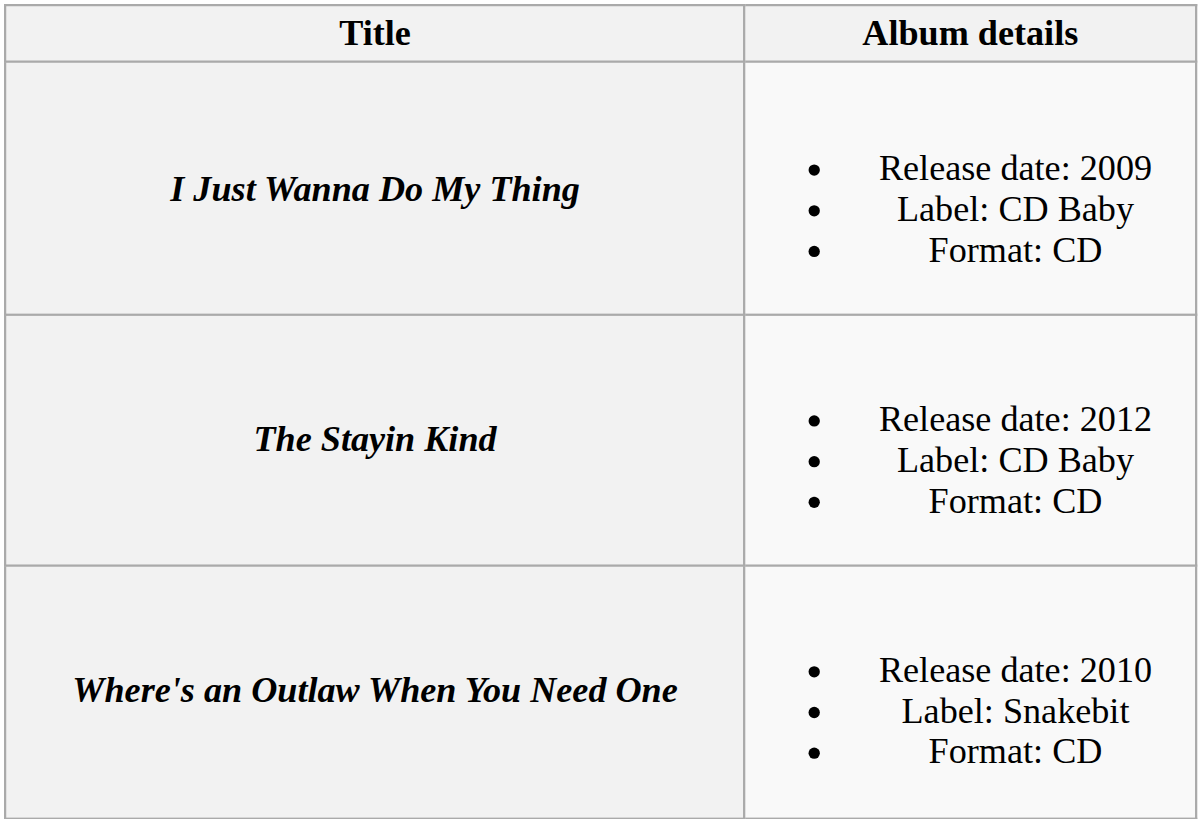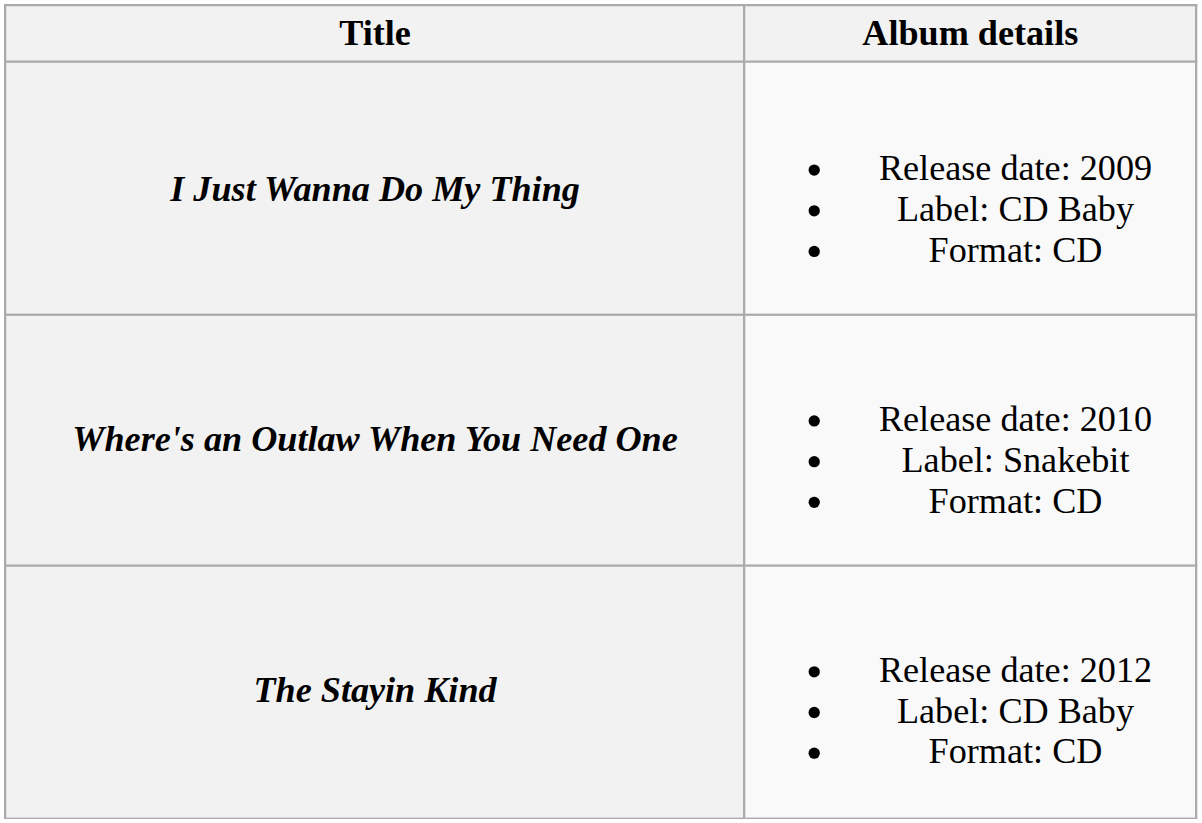rows swapped: Where's an Outlaw When You Need One <-> The Stayin Kind
